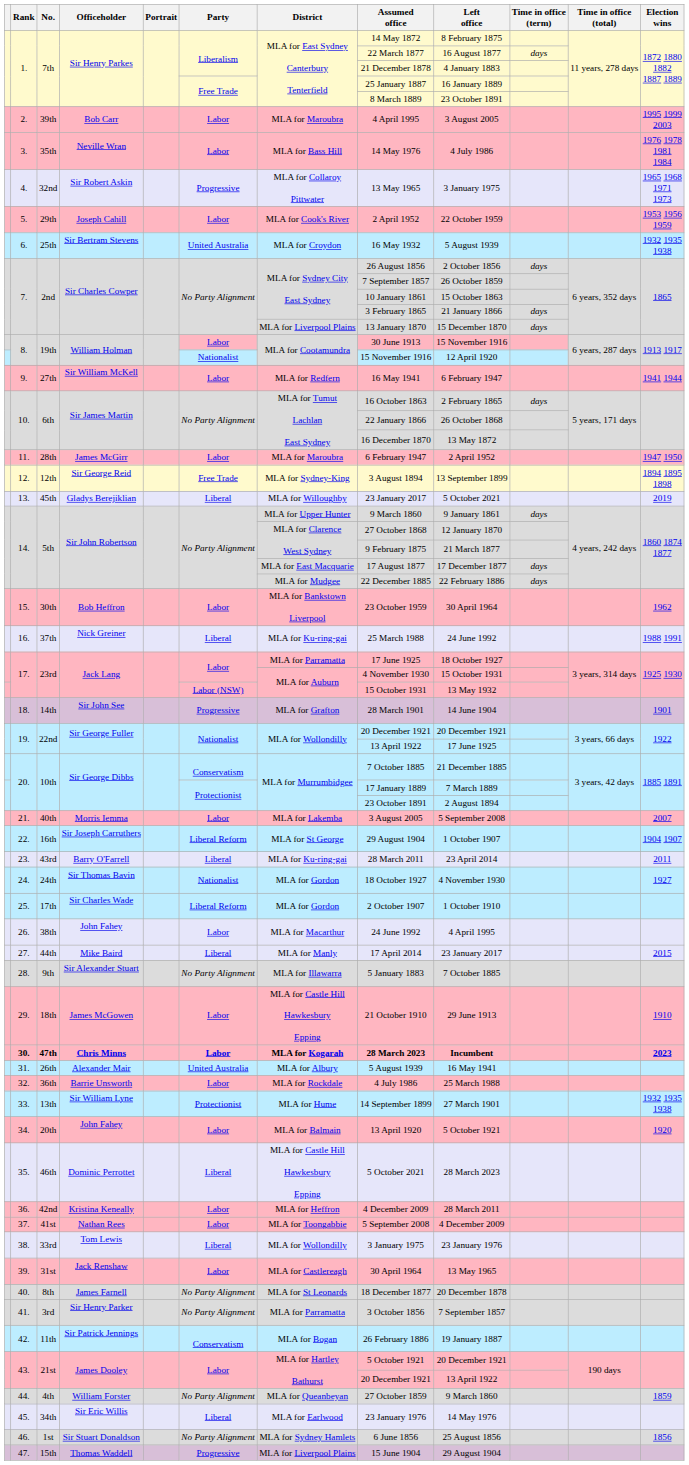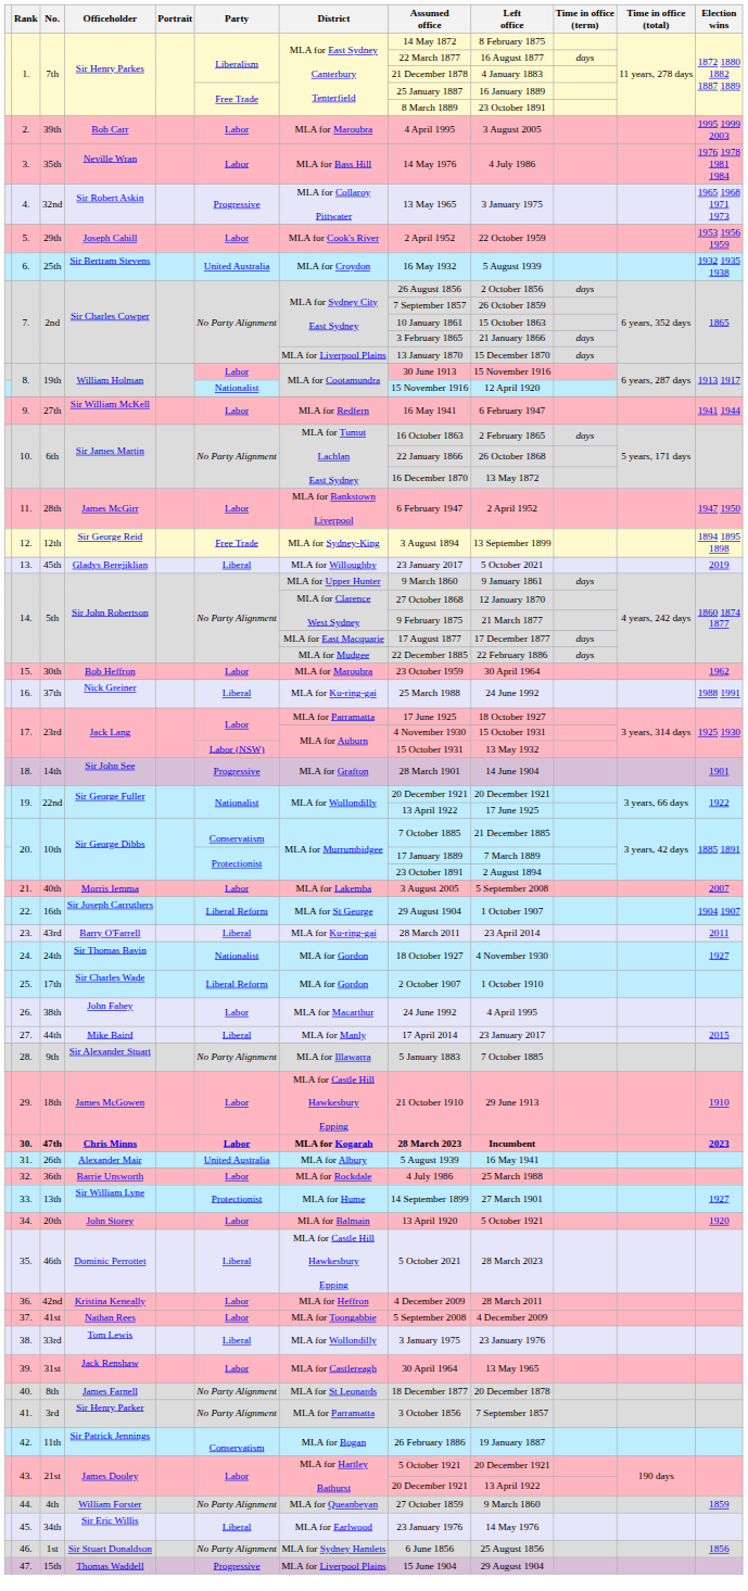11. | District: MLA for Maroubra -> MLA for Bankstown Liverpool
15. | District: MLA for Bankstown Liverpool -> MLA for Maroubra
33. | Election wins: 1932 1935 1938 -> 1927
34. | Officeholder: John Fahey -> John Storey
